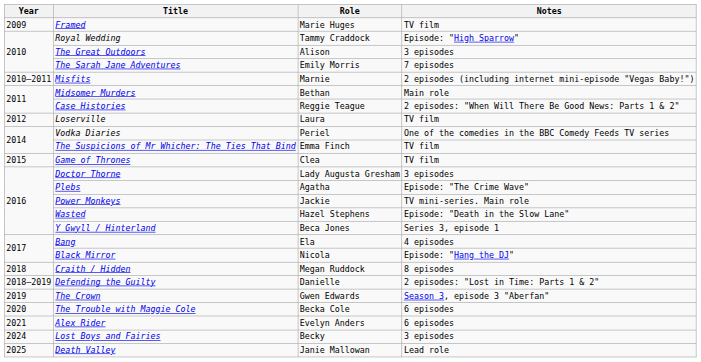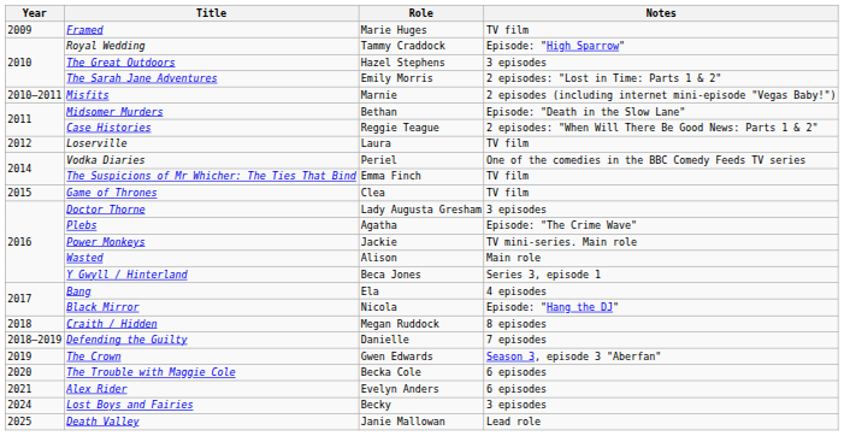The Great Outdoors | Role: Alison -> Hazel Stephens
The Sarah Jane Adventures | Notes: 7 episodes -> 2 episodes: "Lost in Time: Parts 1 & 2"
Midsomer Murders | Notes: Main role -> Episode: "Death in the Slow Lane"
Wasted | Role: Hazel Stephens -> Alison
Wasted | Notes: Episode: "Death in the Slow Lane" -> Main role
Defending the Guilty | Notes: 2 episodes: "Lost in Time: Parts 1 & 2" -> 7 episodes
